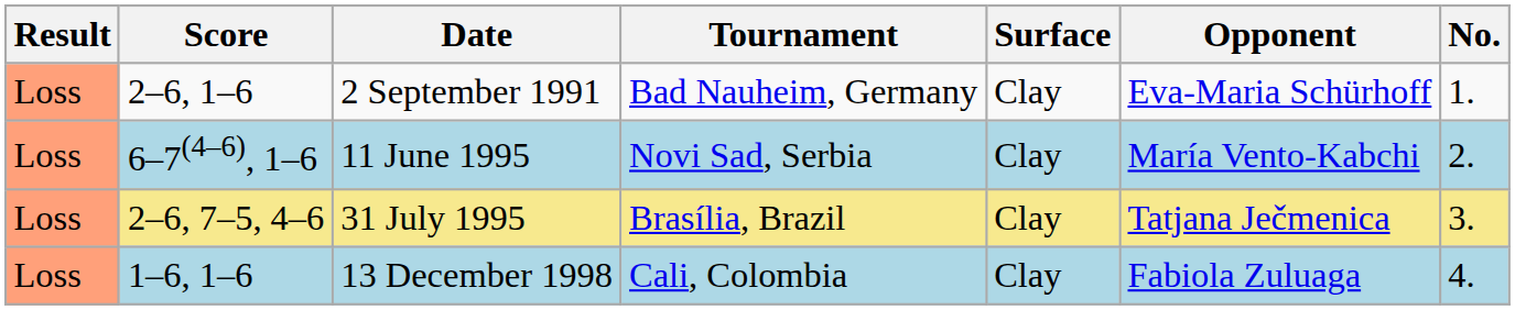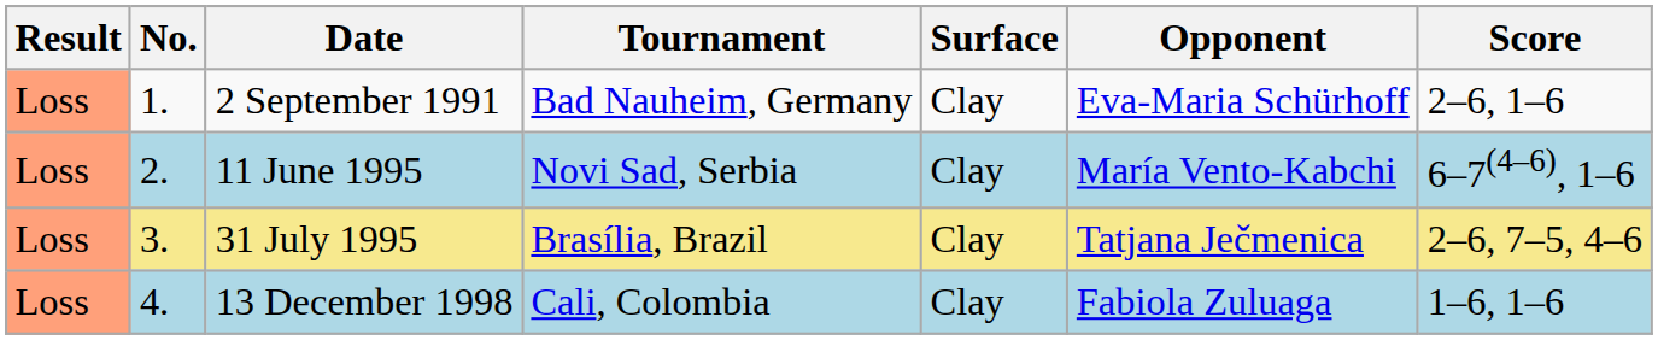columns swapped: No. <-> Score
